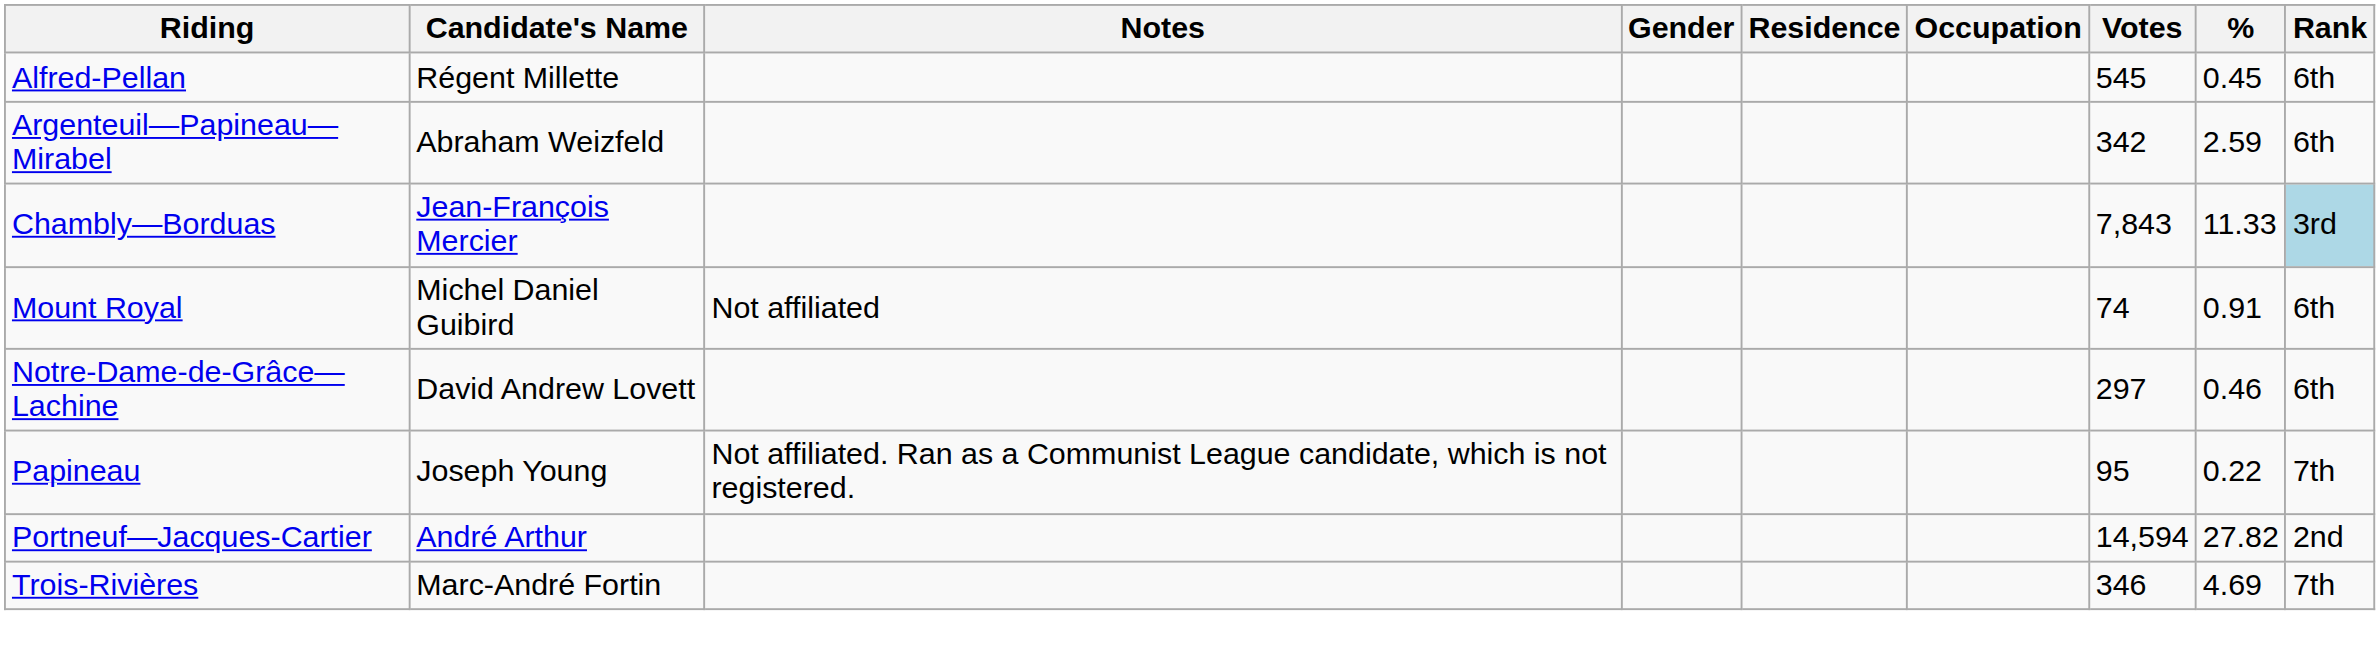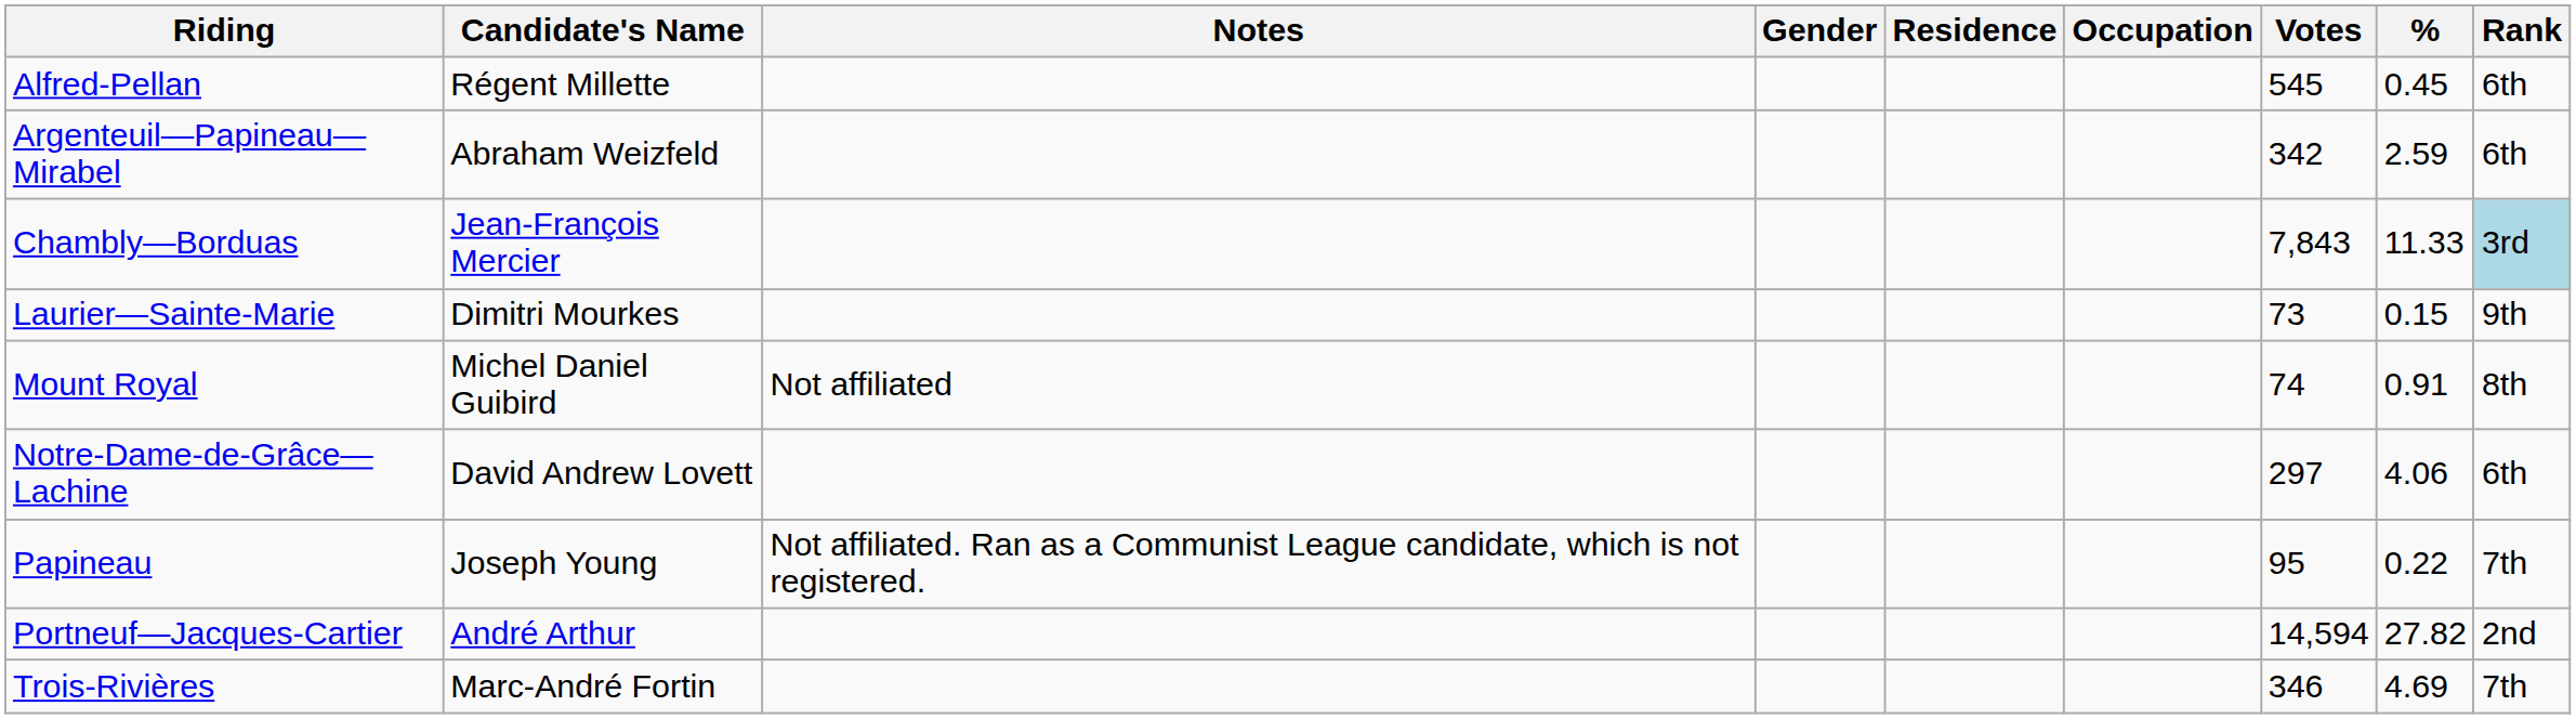+ row: Laurier—Sainte-Marie | Dimitri Mourkes | 73 | 0.15 | 9th
Mount Royal | Rank: 6th -> 8th
Notre-Dame-de-Grâce—Lachine | %: 0.46 -> 4.06
